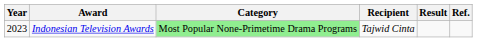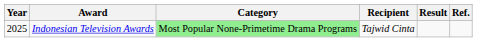Indonesian Television Awards | Year: 2023 -> 2025
